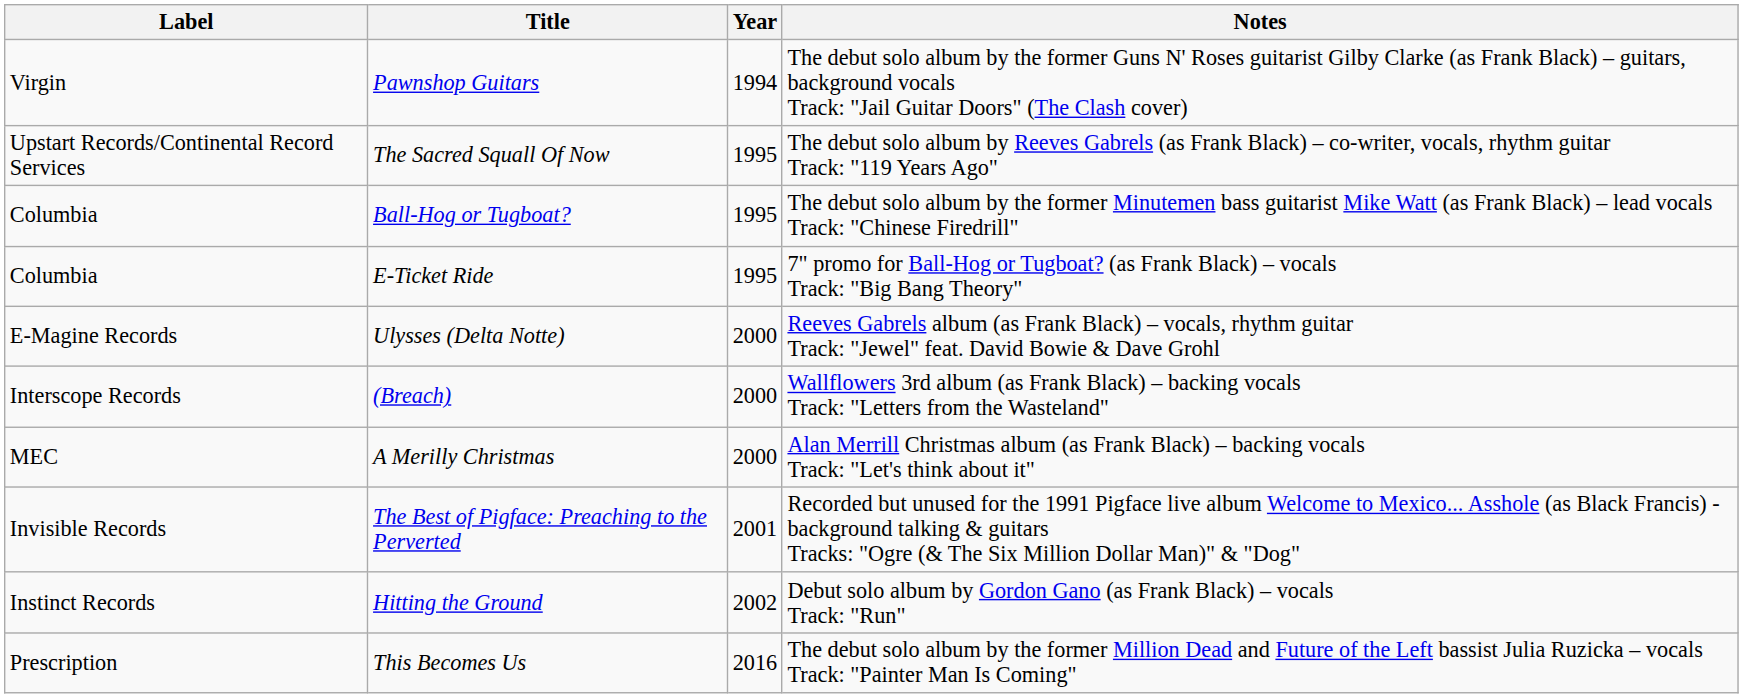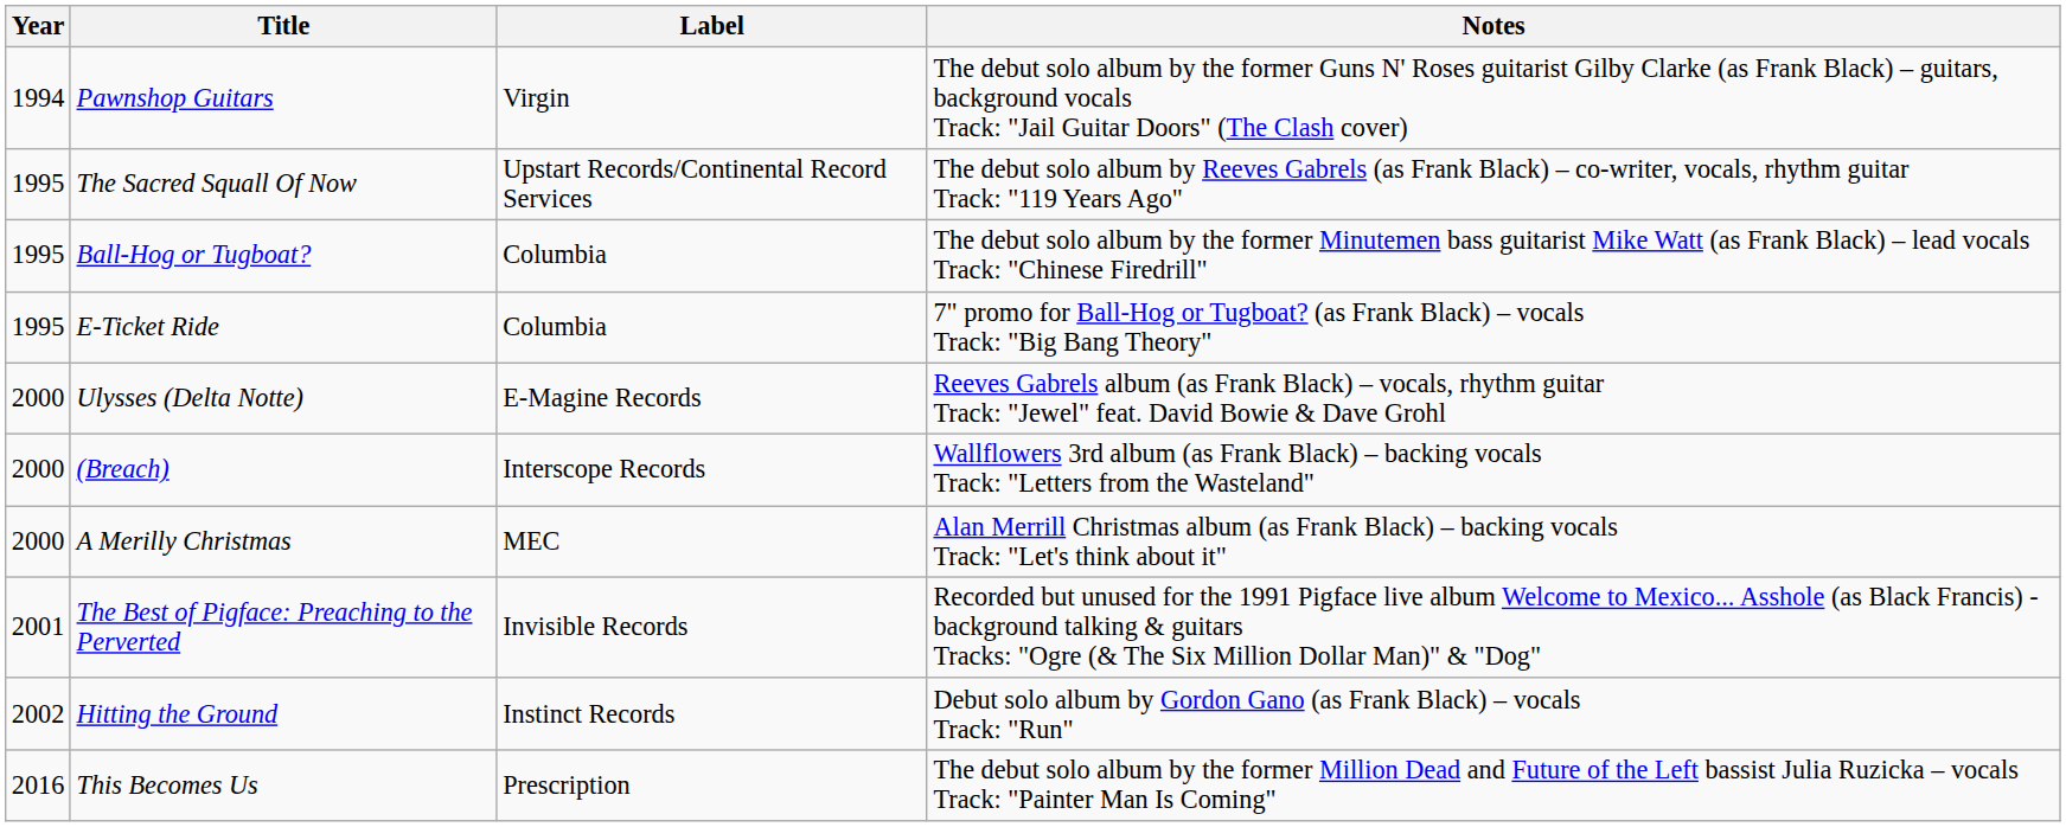columns swapped: Year <-> Label
